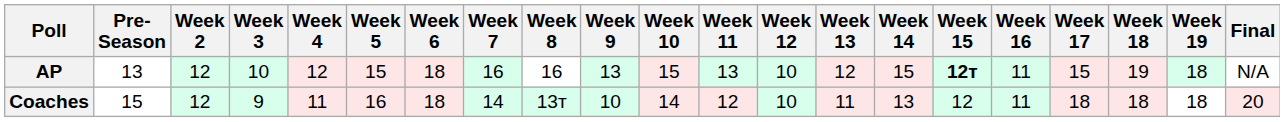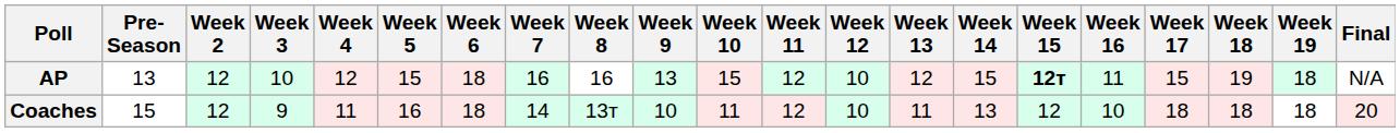AP | Week 11: 13 -> 12
Coaches | Week 10: 14 -> 11
Coaches | Week 16: 11 -> 10
